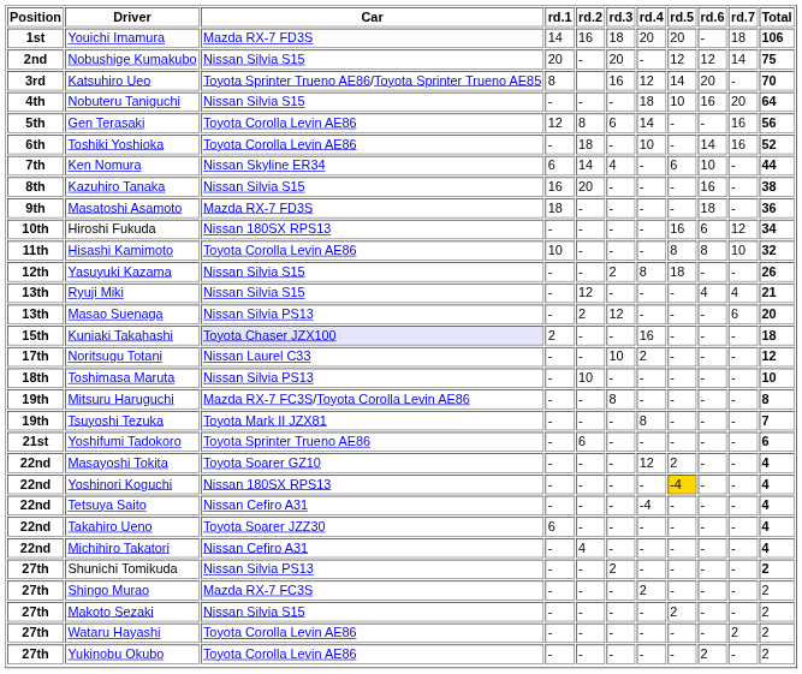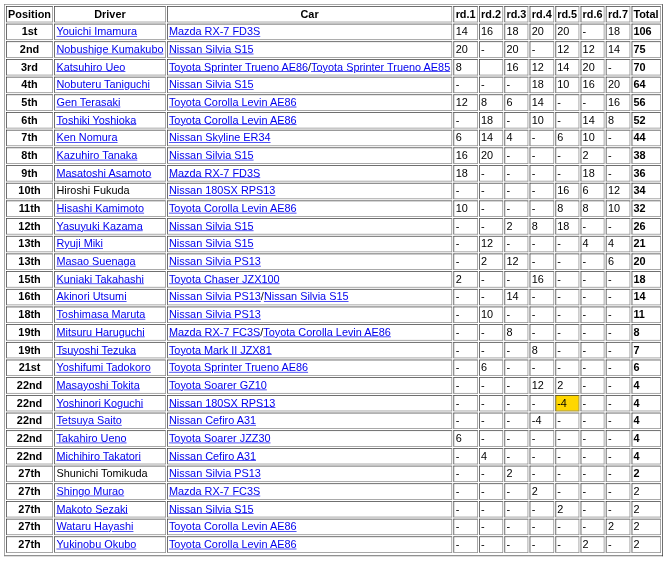Toshiki Yoshioka | rd.7: 16 -> 8
Kazuhiro Tanaka | rd.6: 16 -> 2
Kuniaki Takahashi | Car: lavender background -> no background
+ row: 16th | Akinori Utsumi | Nissan Silvia PS13/Nissan Silvia S15 | - | - | 14 | - | - | - | - | 14
- row: 17th | Noritsugu Totani | Nissan Laurel C33 | - | - | 10 | 2 | - | - | - | 12
Toshimasa Maruta | Total: 10 -> 11
